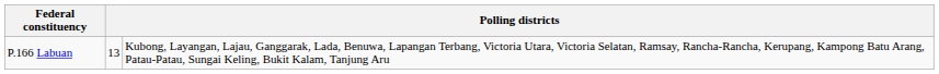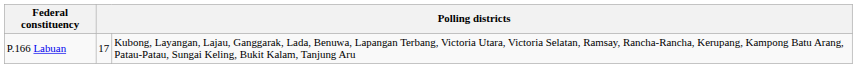P.166 Labuan | column 2: 13 -> 17
